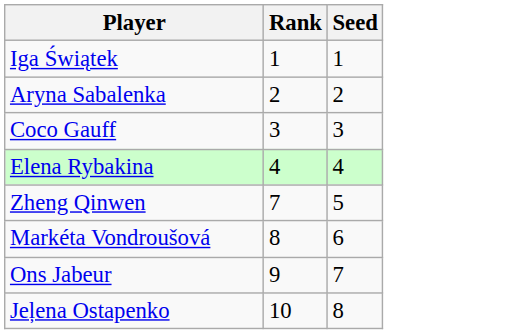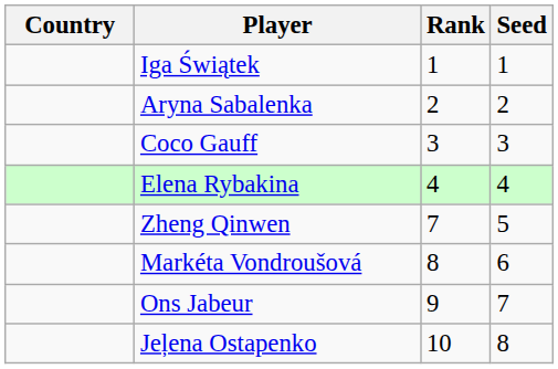+ column: Country
